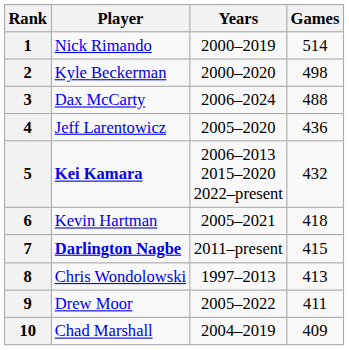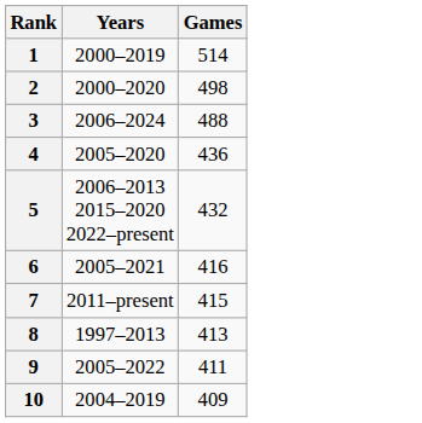- column: Player | Nick Rimando | Kyle Beckerman | Dax McCarty | Jeff Larentowicz | Kei Kamara | Kevin Hartman | Darlington Nagbe | Chris Wondolowski | Drew Moor | Chad Marshall
6 | Games: 418 -> 416
